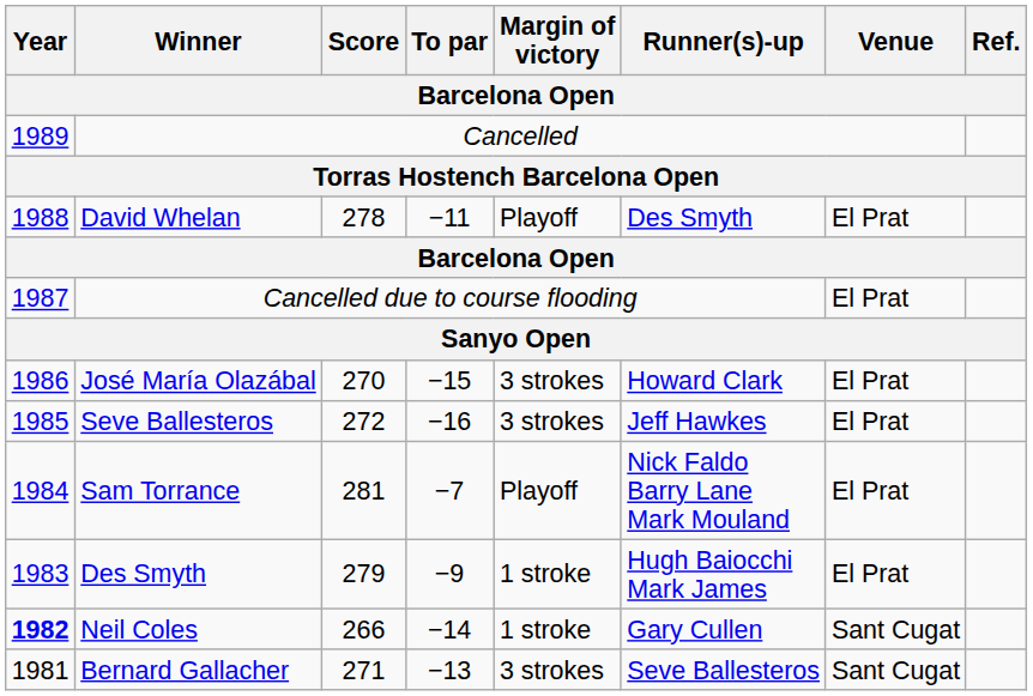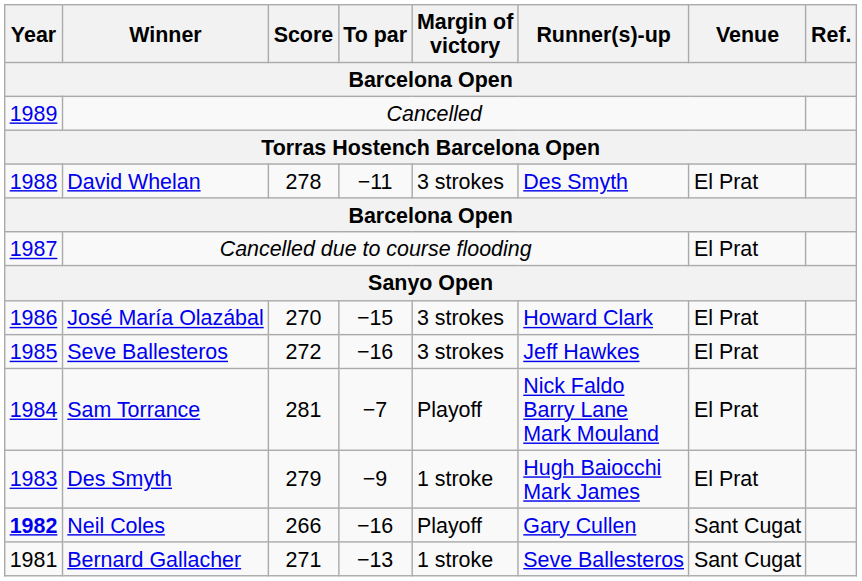David Whelan | Margin of victory: Playoff -> 3 strokes
Neil Coles | To par: −14 -> −16
Neil Coles | Margin of victory: 1 stroke -> Playoff
Bernard Gallacher | Margin of victory: 3 strokes -> 1 stroke
